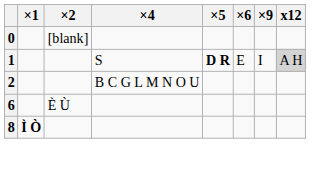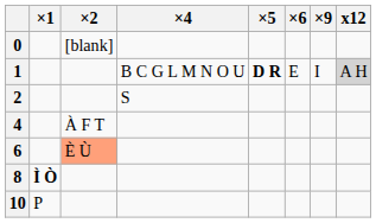1 | ×4: S -> B C G L M N O U
2 | ×4: B C G L M N O U -> S
+ row: 4 | À F T
6 | ×2: no background -> lightsalmon background
+ row: 10 | P
